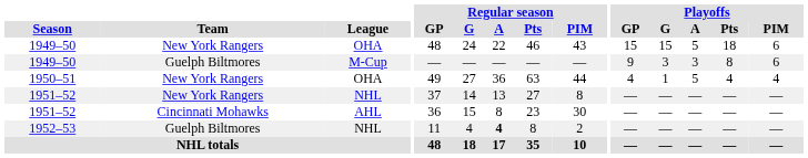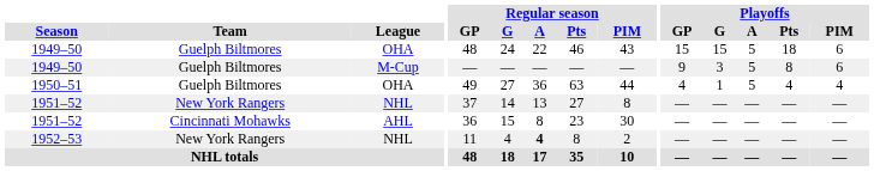1949–50 / OHA | Team: New York Rangers -> Guelph Biltmores
1949–50 / M-Cup | Playoffs / A: 3 -> 5
1950–51 | Team: New York Rangers -> Guelph Biltmores
1952–53 | Team: Guelph Biltmores -> New York Rangers
